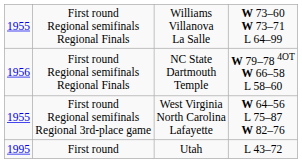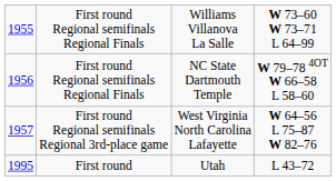First round Regional semifinals Regional 3rd-place game | column 1: 1955 -> 1957
